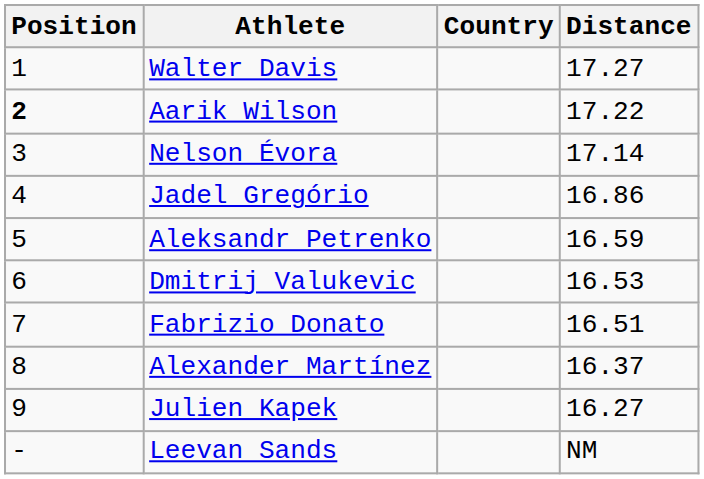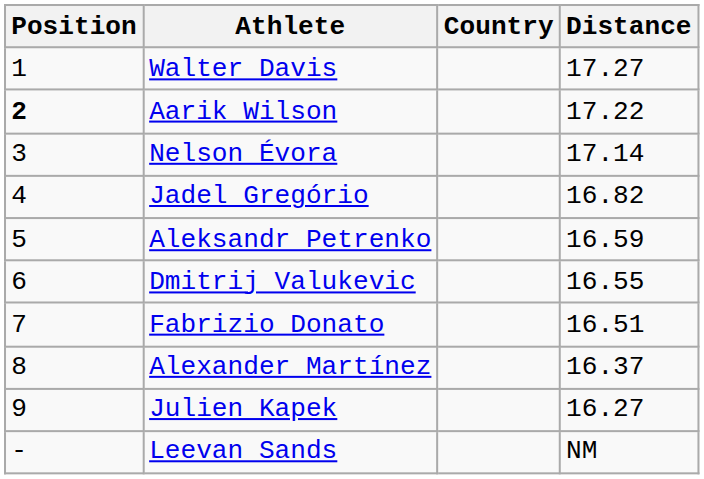Jadel Gregório | Distance: 16.86 -> 16.82
Dmitrij Valukevic | Distance: 16.53 -> 16.55
